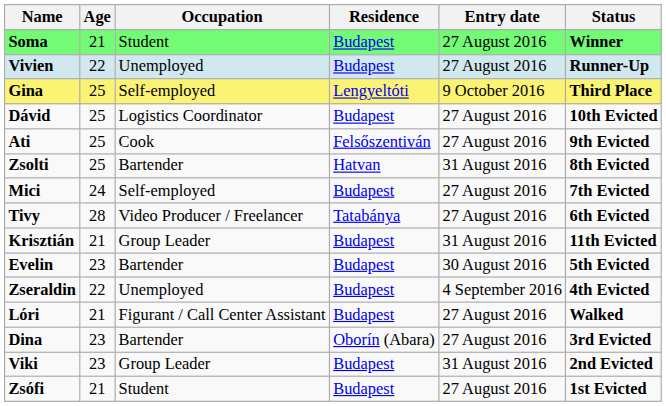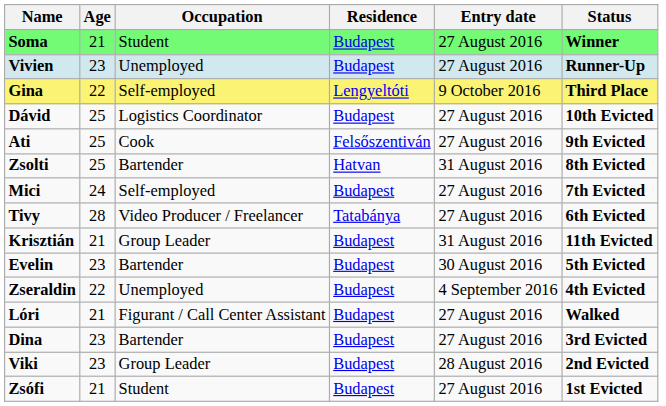Vivien | Age: 22 -> 23
Gina | Age: 25 -> 22
Dina | Residence: Oborín (Abara) -> Budapest
Viki | Entry date: 31 August 2016 -> 28 August 2016
